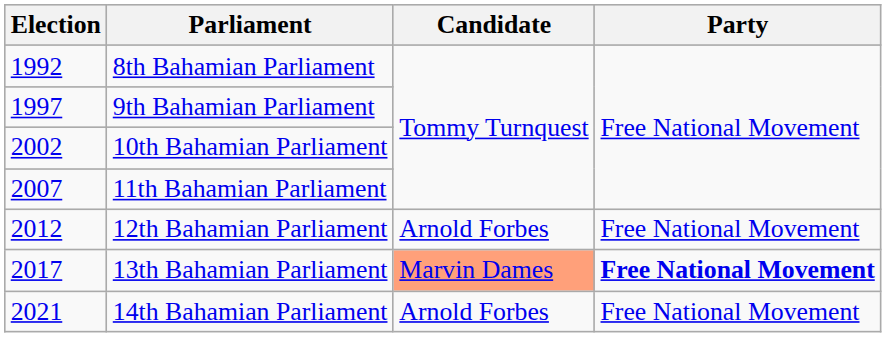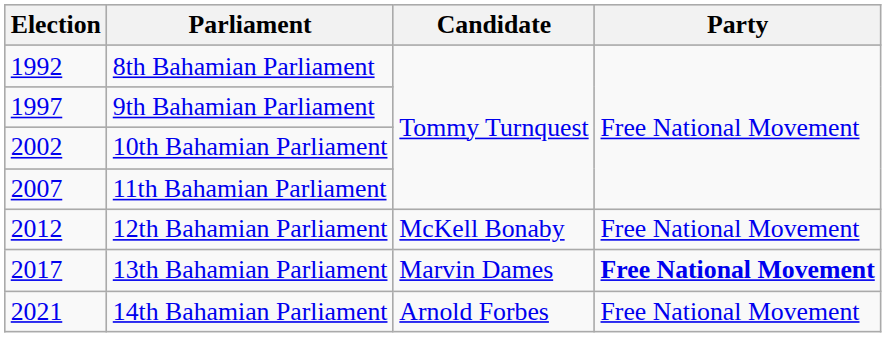12th Bahamian Parliament | Candidate: Arnold Forbes -> McKell Bonaby
13th Bahamian Parliament | Candidate: lightsalmon background -> no background
